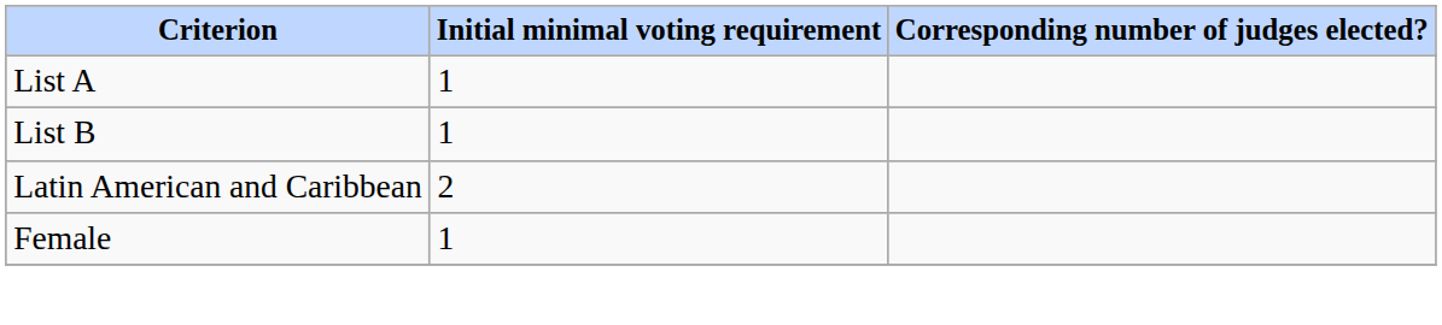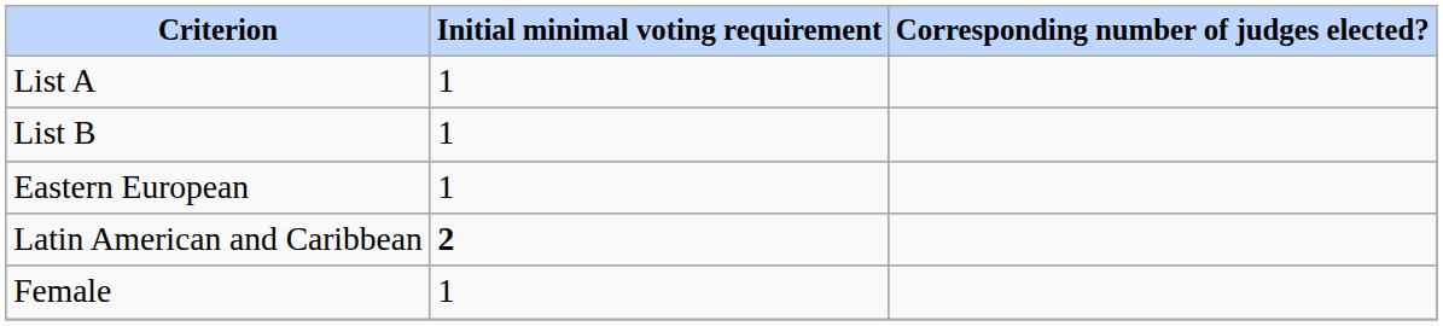+ row: Eastern European | 1
Latin American and Caribbean | Initial minimal voting requirement: normal -> bold
